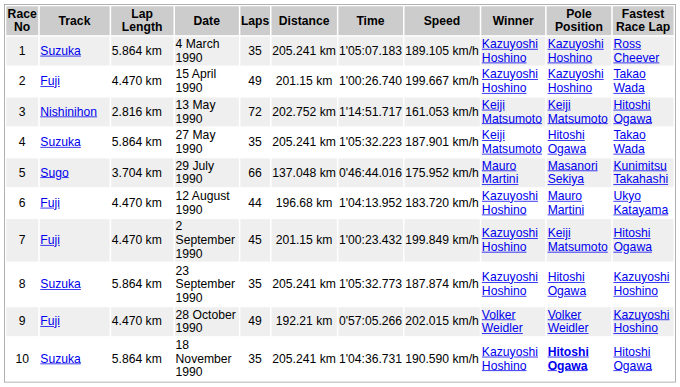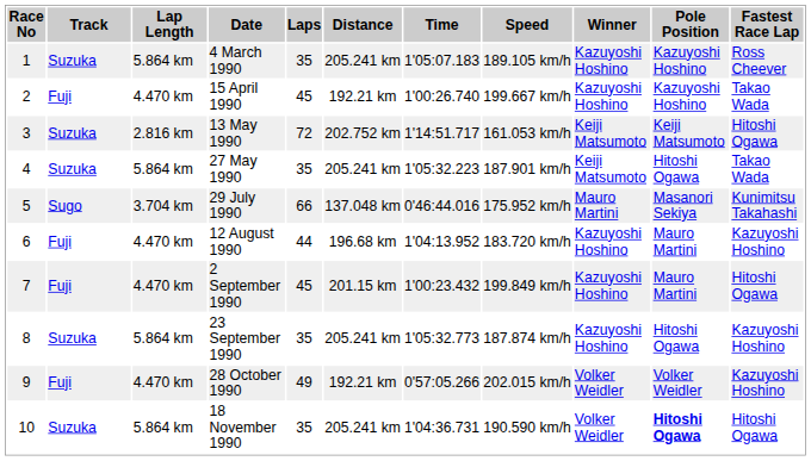15 April 1990 | Laps: 49 -> 45
15 April 1990 | Distance: 201.15 km -> 192.21 km
13 May 1990 | Track: Nishinihon -> Suzuka
12 August 1990 | Fastest Race Lap: Ukyo Katayama -> Kazuyoshi Hoshino
2 September 1990 | Pole Position: Keiji Matsumoto -> Mauro Martini
18 November 1990 | Winner: Kazuyoshi Hoshino -> Volker Weidler
